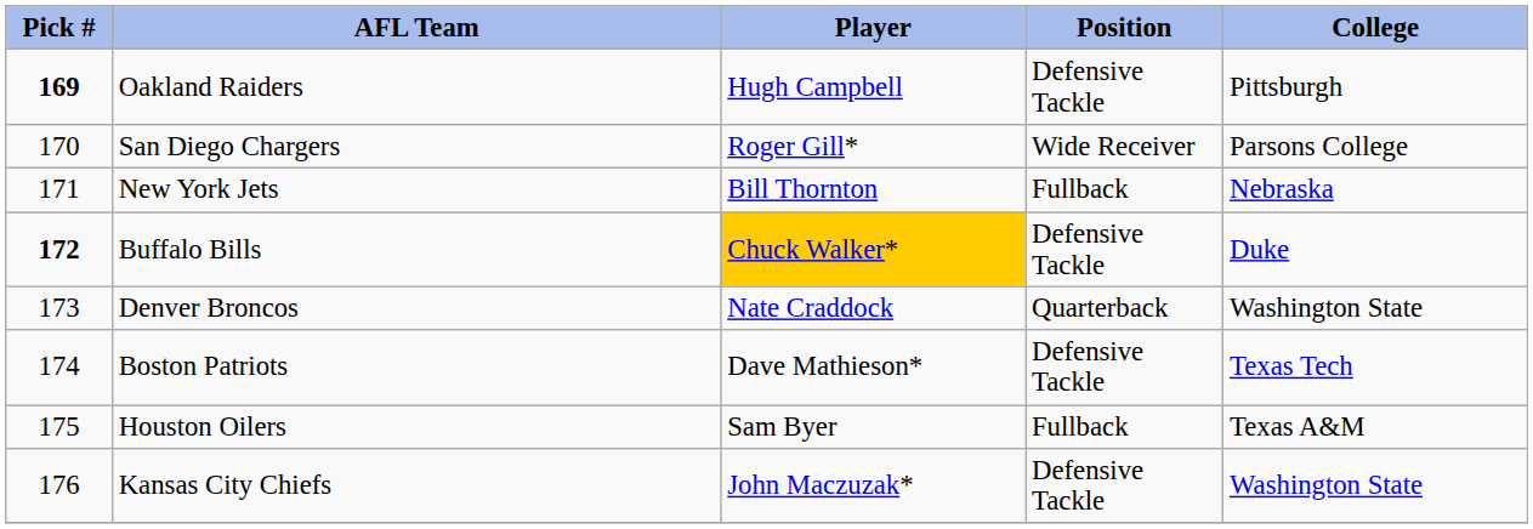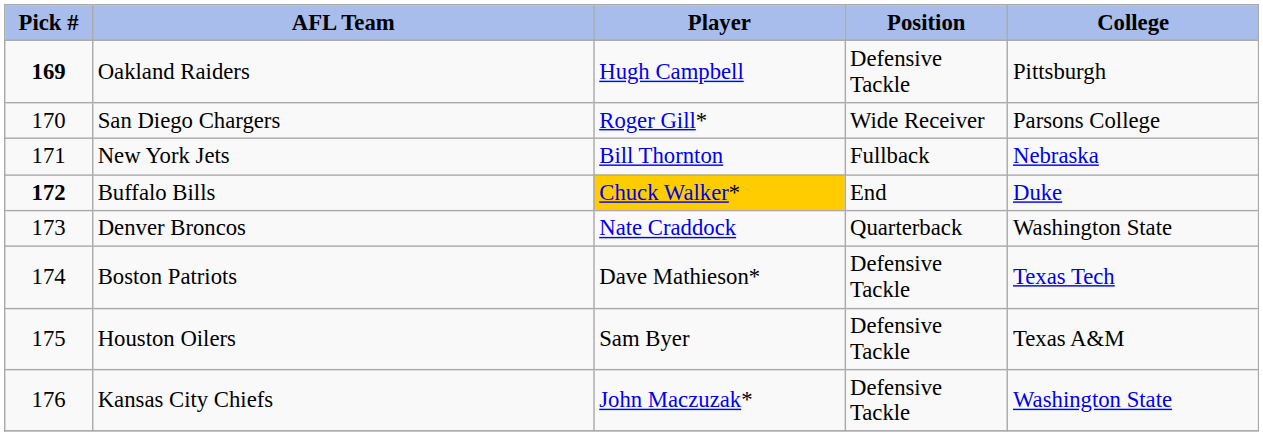Buffalo Bills | Position: Defensive Tackle -> End
Houston Oilers | Position: Fullback -> Defensive Tackle
